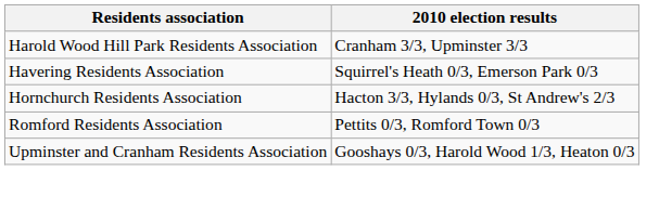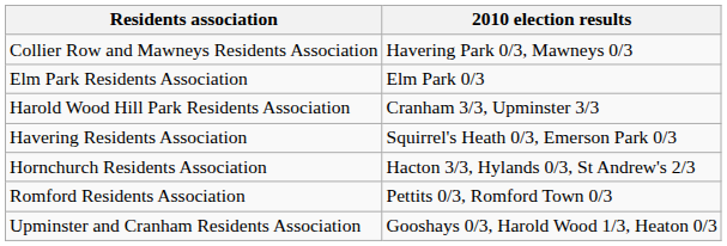+ row: Collier Row and Mawneys Residents Association | Havering Park 0/3, Mawneys 0/3
+ row: Elm Park Residents Association | Elm Park 0/3
